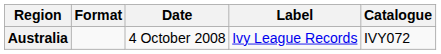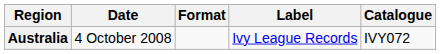columns swapped: Date <-> Format
